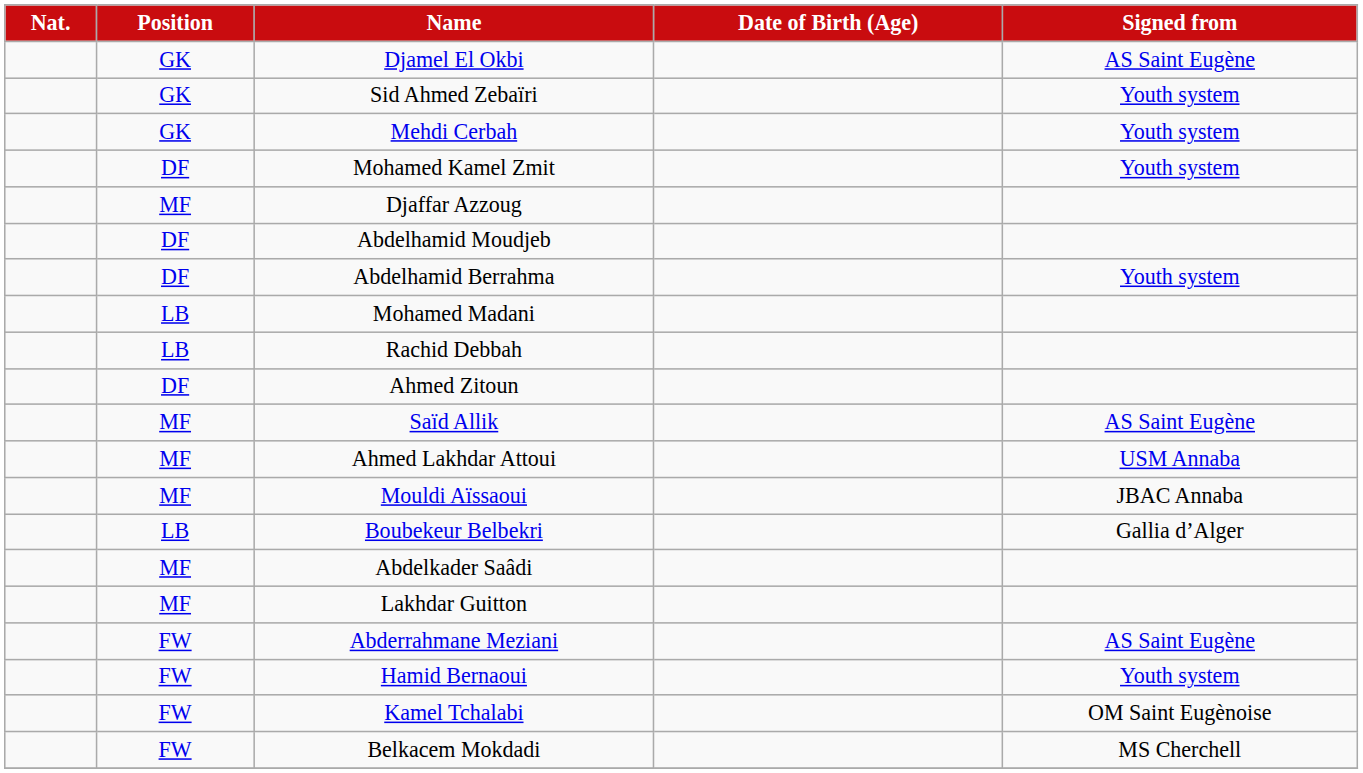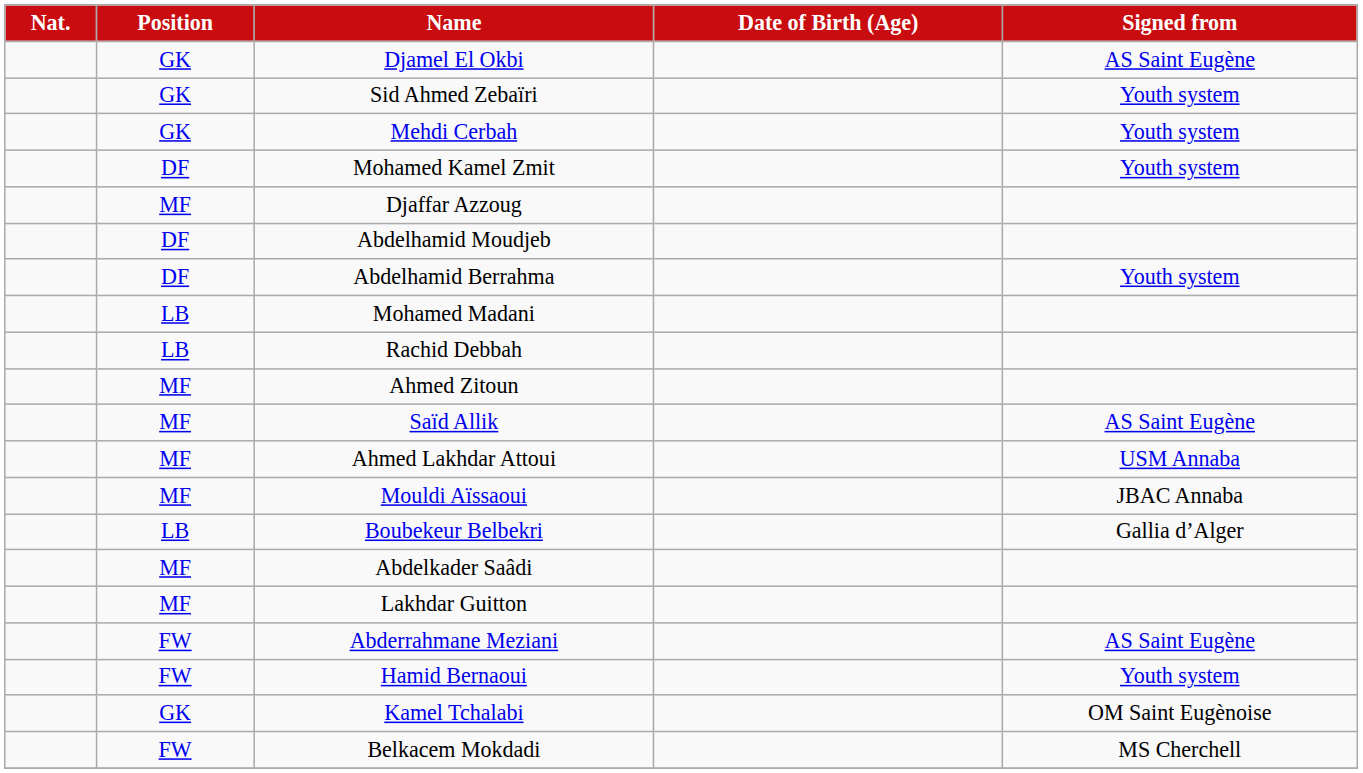Ahmed Zitoun | Position: DF -> MF
Kamel Tchalabi | Position: FW -> GK
